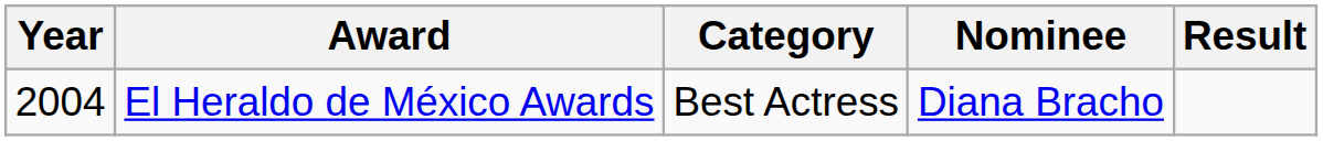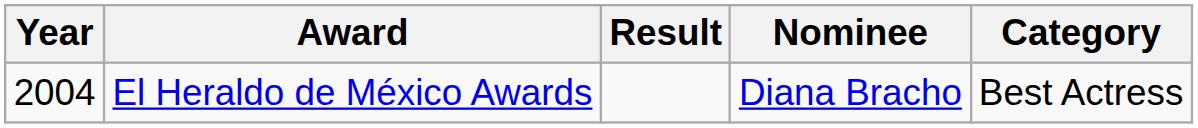columns swapped: Category <-> Result
